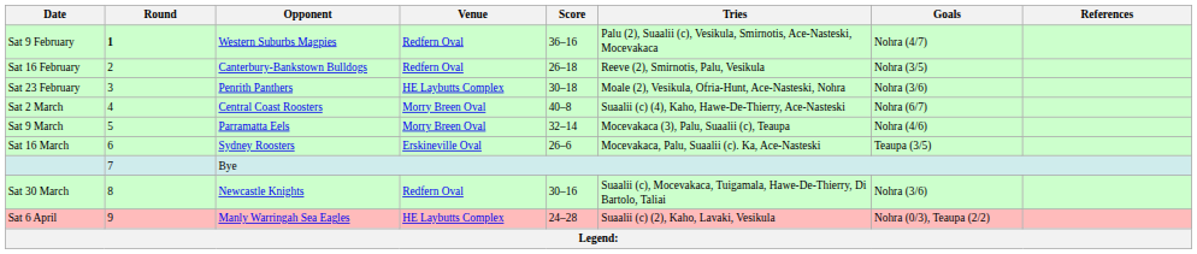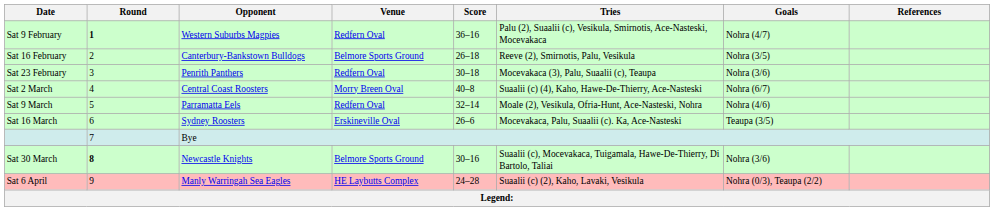Sat 16 February | Venue: Redfern Oval -> Belmore Sports Ground
Sat 23 February | Venue: HE Laybutts Complex -> Redfern Oval
Sat 23 February | Tries: Moale (2), Vesikula, Ofria-Hunt, Ace-Nasteski, Nohra -> Mocevakaca (3), Palu, Suaalii (c), Teaupa
Sat 9 March | Venue: Morry Breen Oval -> Redfern Oval
Sat 9 March | Tries: Mocevakaca (3), Palu, Suaalii (c), Teaupa -> Moale (2), Vesikula, Ofria-Hunt, Ace-Nasteski, Nohra
Sat 30 March | Round: normal -> bold
Sat 30 March | Venue: Redfern Oval -> Belmore Sports Ground
